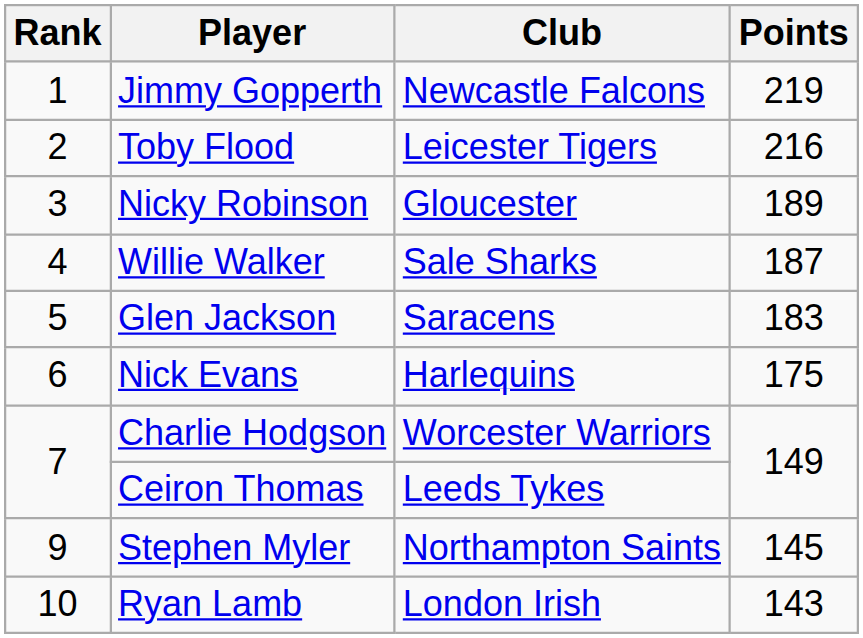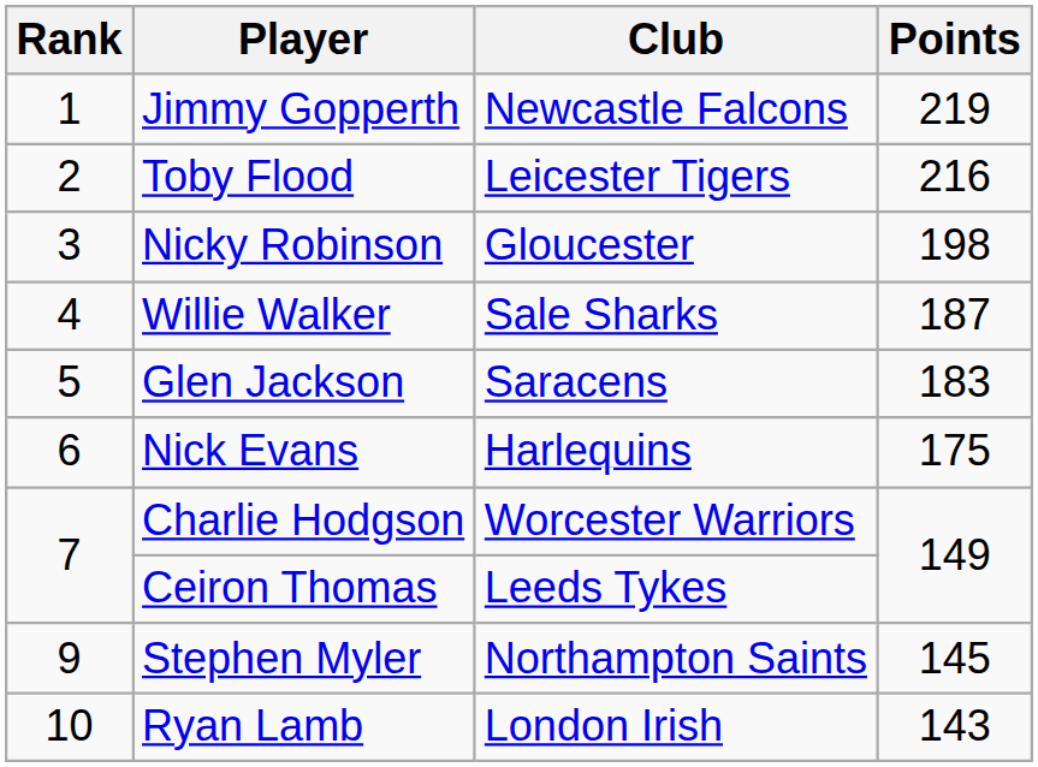Nicky Robinson | Points: 189 -> 198
